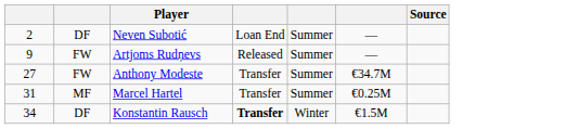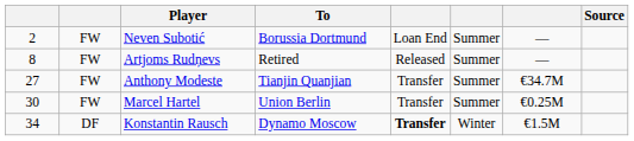+ column: To | Borussia Dortmund | Retired | Tianjin Quanjian | Union Berlin | Dynamo Moscow
Neven Subotić | column 2: DF -> FW
Artjoms Rudņevs | column 1: 9 -> 8
Marcel Hartel | column 1: 31 -> 30
Marcel Hartel | column 2: MF -> FW
